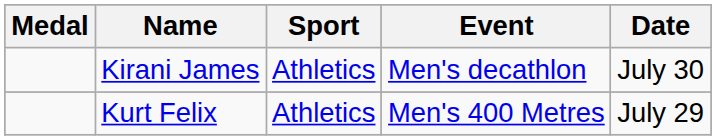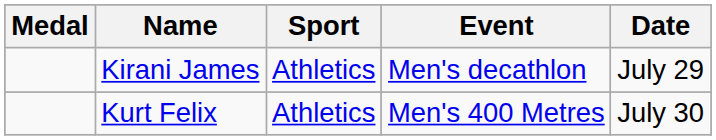Kirani James | Date: July 30 -> July 29
Kurt Felix | Date: July 29 -> July 30
